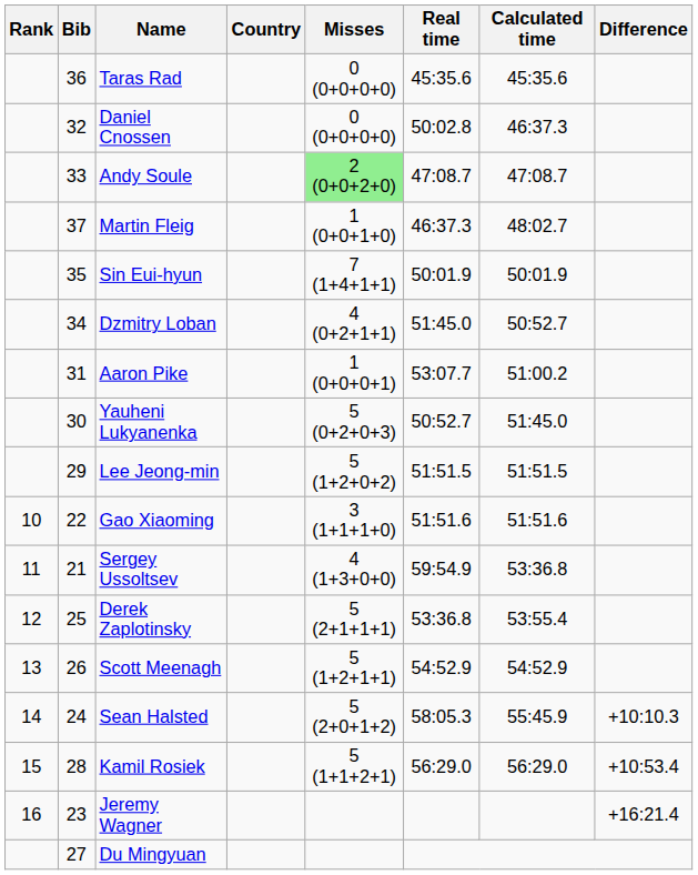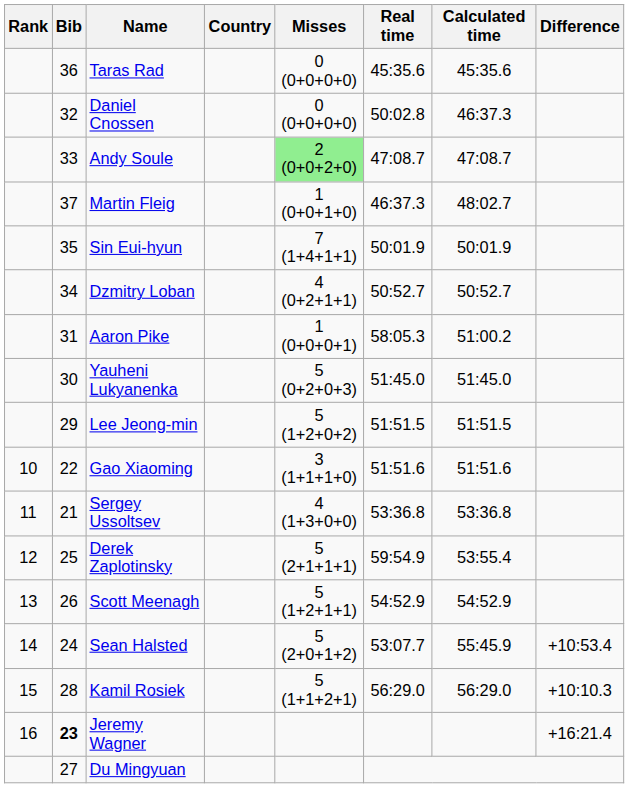Dzmitry Loban | Real time: 51:45.0 -> 50:52.7
Aaron Pike | Real time: 53:07.7 -> 58:05.3
Yauheni Lukyanenka | Real time: 50:52.7 -> 51:45.0
Sergey Ussoltsev | Real time: 59:54.9 -> 53:36.8
Derek Zaplotinsky | Real time: 53:36.8 -> 59:54.9
Sean Halsted | Real time: 58:05.3 -> 53:07.7
Sean Halsted | Difference: +10:10.3 -> +10:53.4
Kamil Rosiek | Difference: +10:53.4 -> +10:10.3
Jeremy Wagner | Bib: normal -> bold
